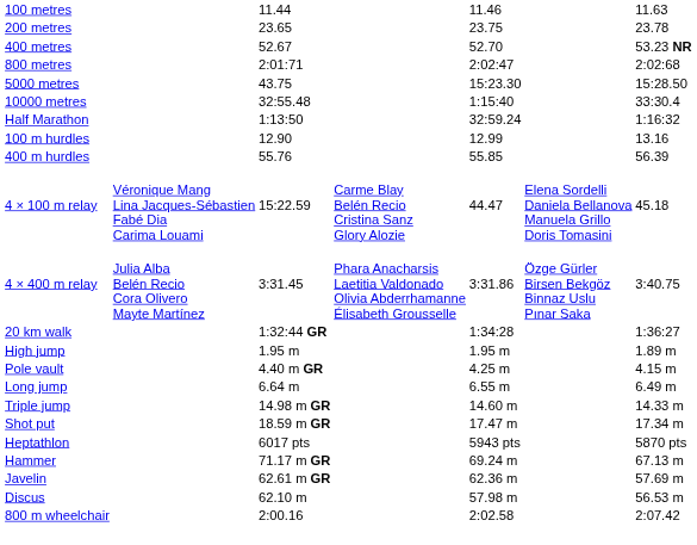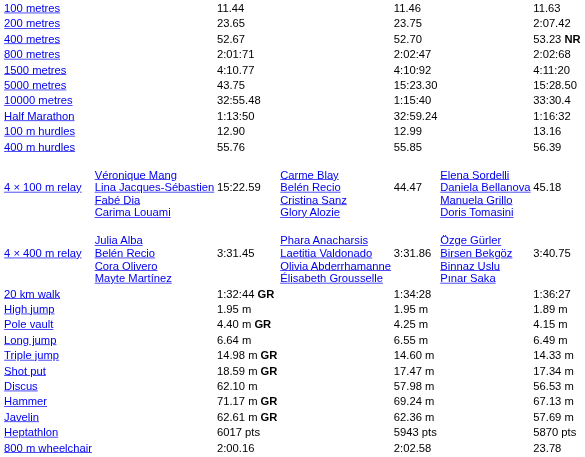200 metres | column 7: 23.78 -> 2:07.42
+ row: 1500 metres | 4:10.77 | 4:10:92 | 4:11:20
rows swapped: Discus <-> Heptathlon
800 m wheelchair | column 7: 2:07.42 -> 23.78
